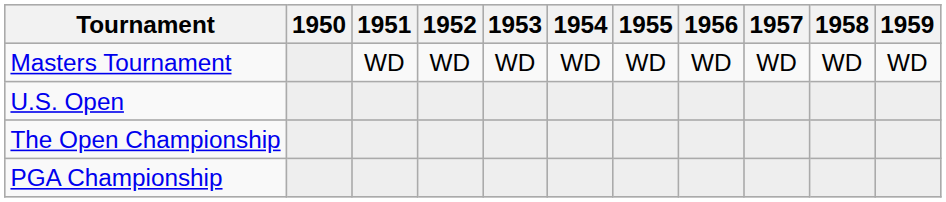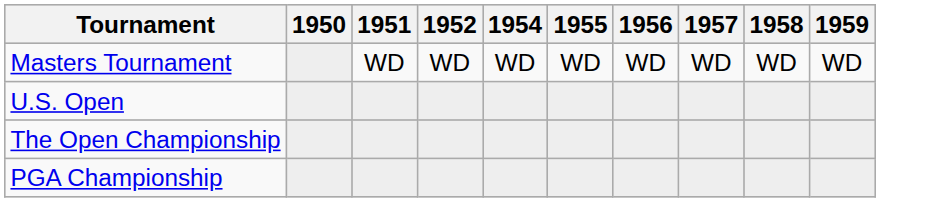- column: 1953 | WD
